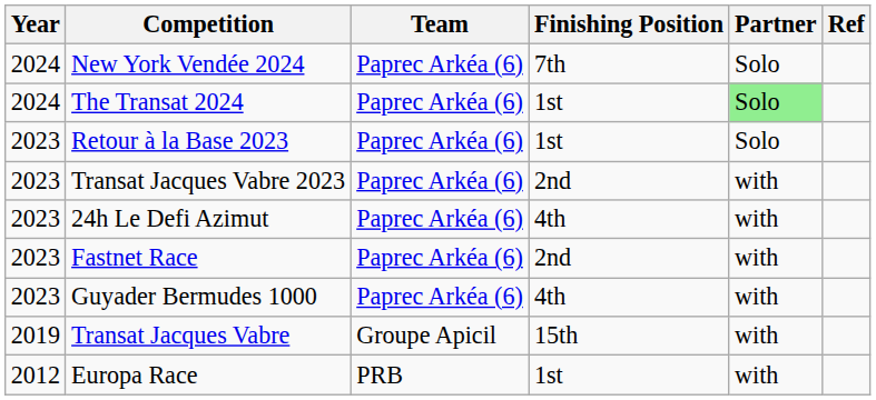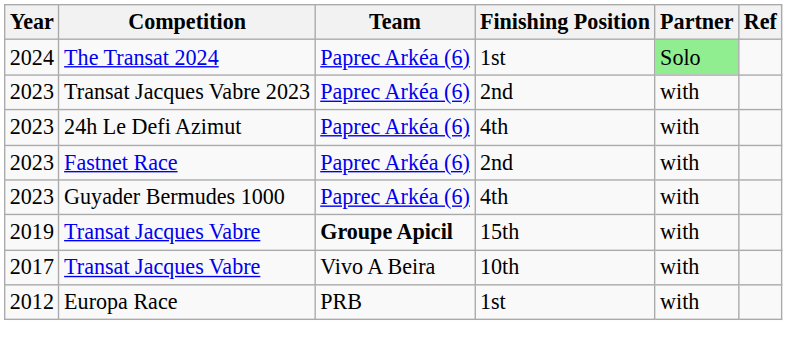- row: 2024 | New York Vendée 2024 | Paprec Arkéa (6) | 7th | Solo
- row: 2023 | Retour à la Base 2023 | Paprec Arkéa (6) | 1st | Solo
Transat Jacques Vabre / 15th | Team: normal -> bold
+ row: 2017 | Transat Jacques Vabre | Vivo A Beira | 10th | with
